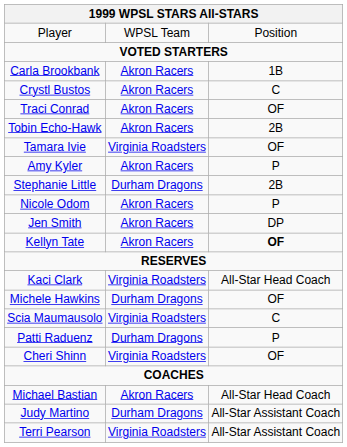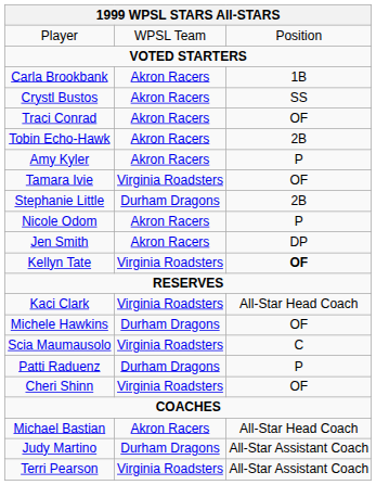Crystl Bustos | column 3: C -> SS
rows swapped: Tamara Ivie <-> Amy Kyler
Kellyn Tate | column 2: Akron Racers -> Virginia Roadsters
